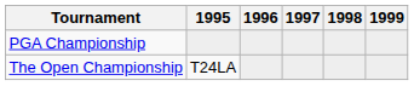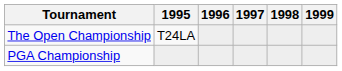rows swapped: The Open Championship <-> PGA Championship
